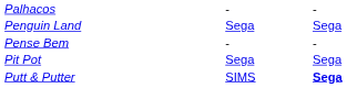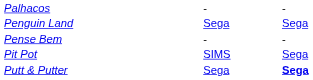Pit Pot | column 2: Sega -> SIMS
Putt & Putter | column 2: SIMS -> Sega
